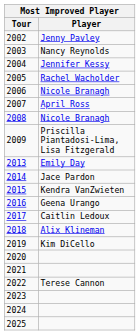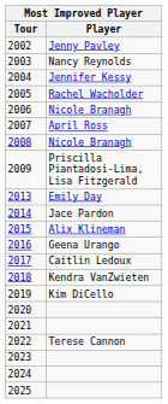2015 | Player: Kendra VanZwieten -> Alix Klineman
2018 | Player: Alix Klineman -> Kendra VanZwieten
